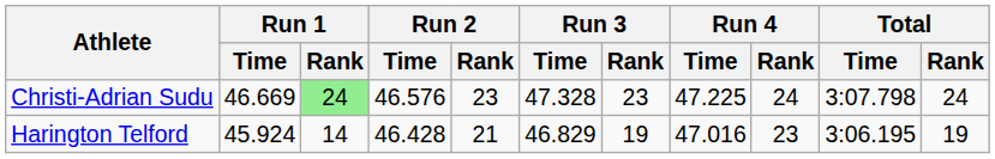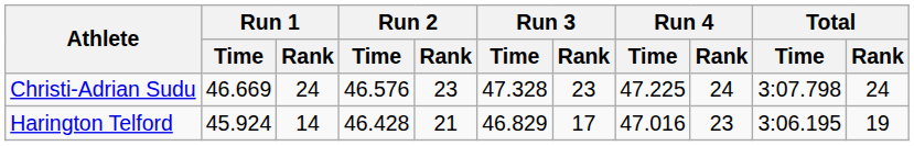Christi-Adrian Sudu | Run 1 / Rank: lightgreen background -> no background
Harington Telford | Run 3 / Rank: 19 -> 17
